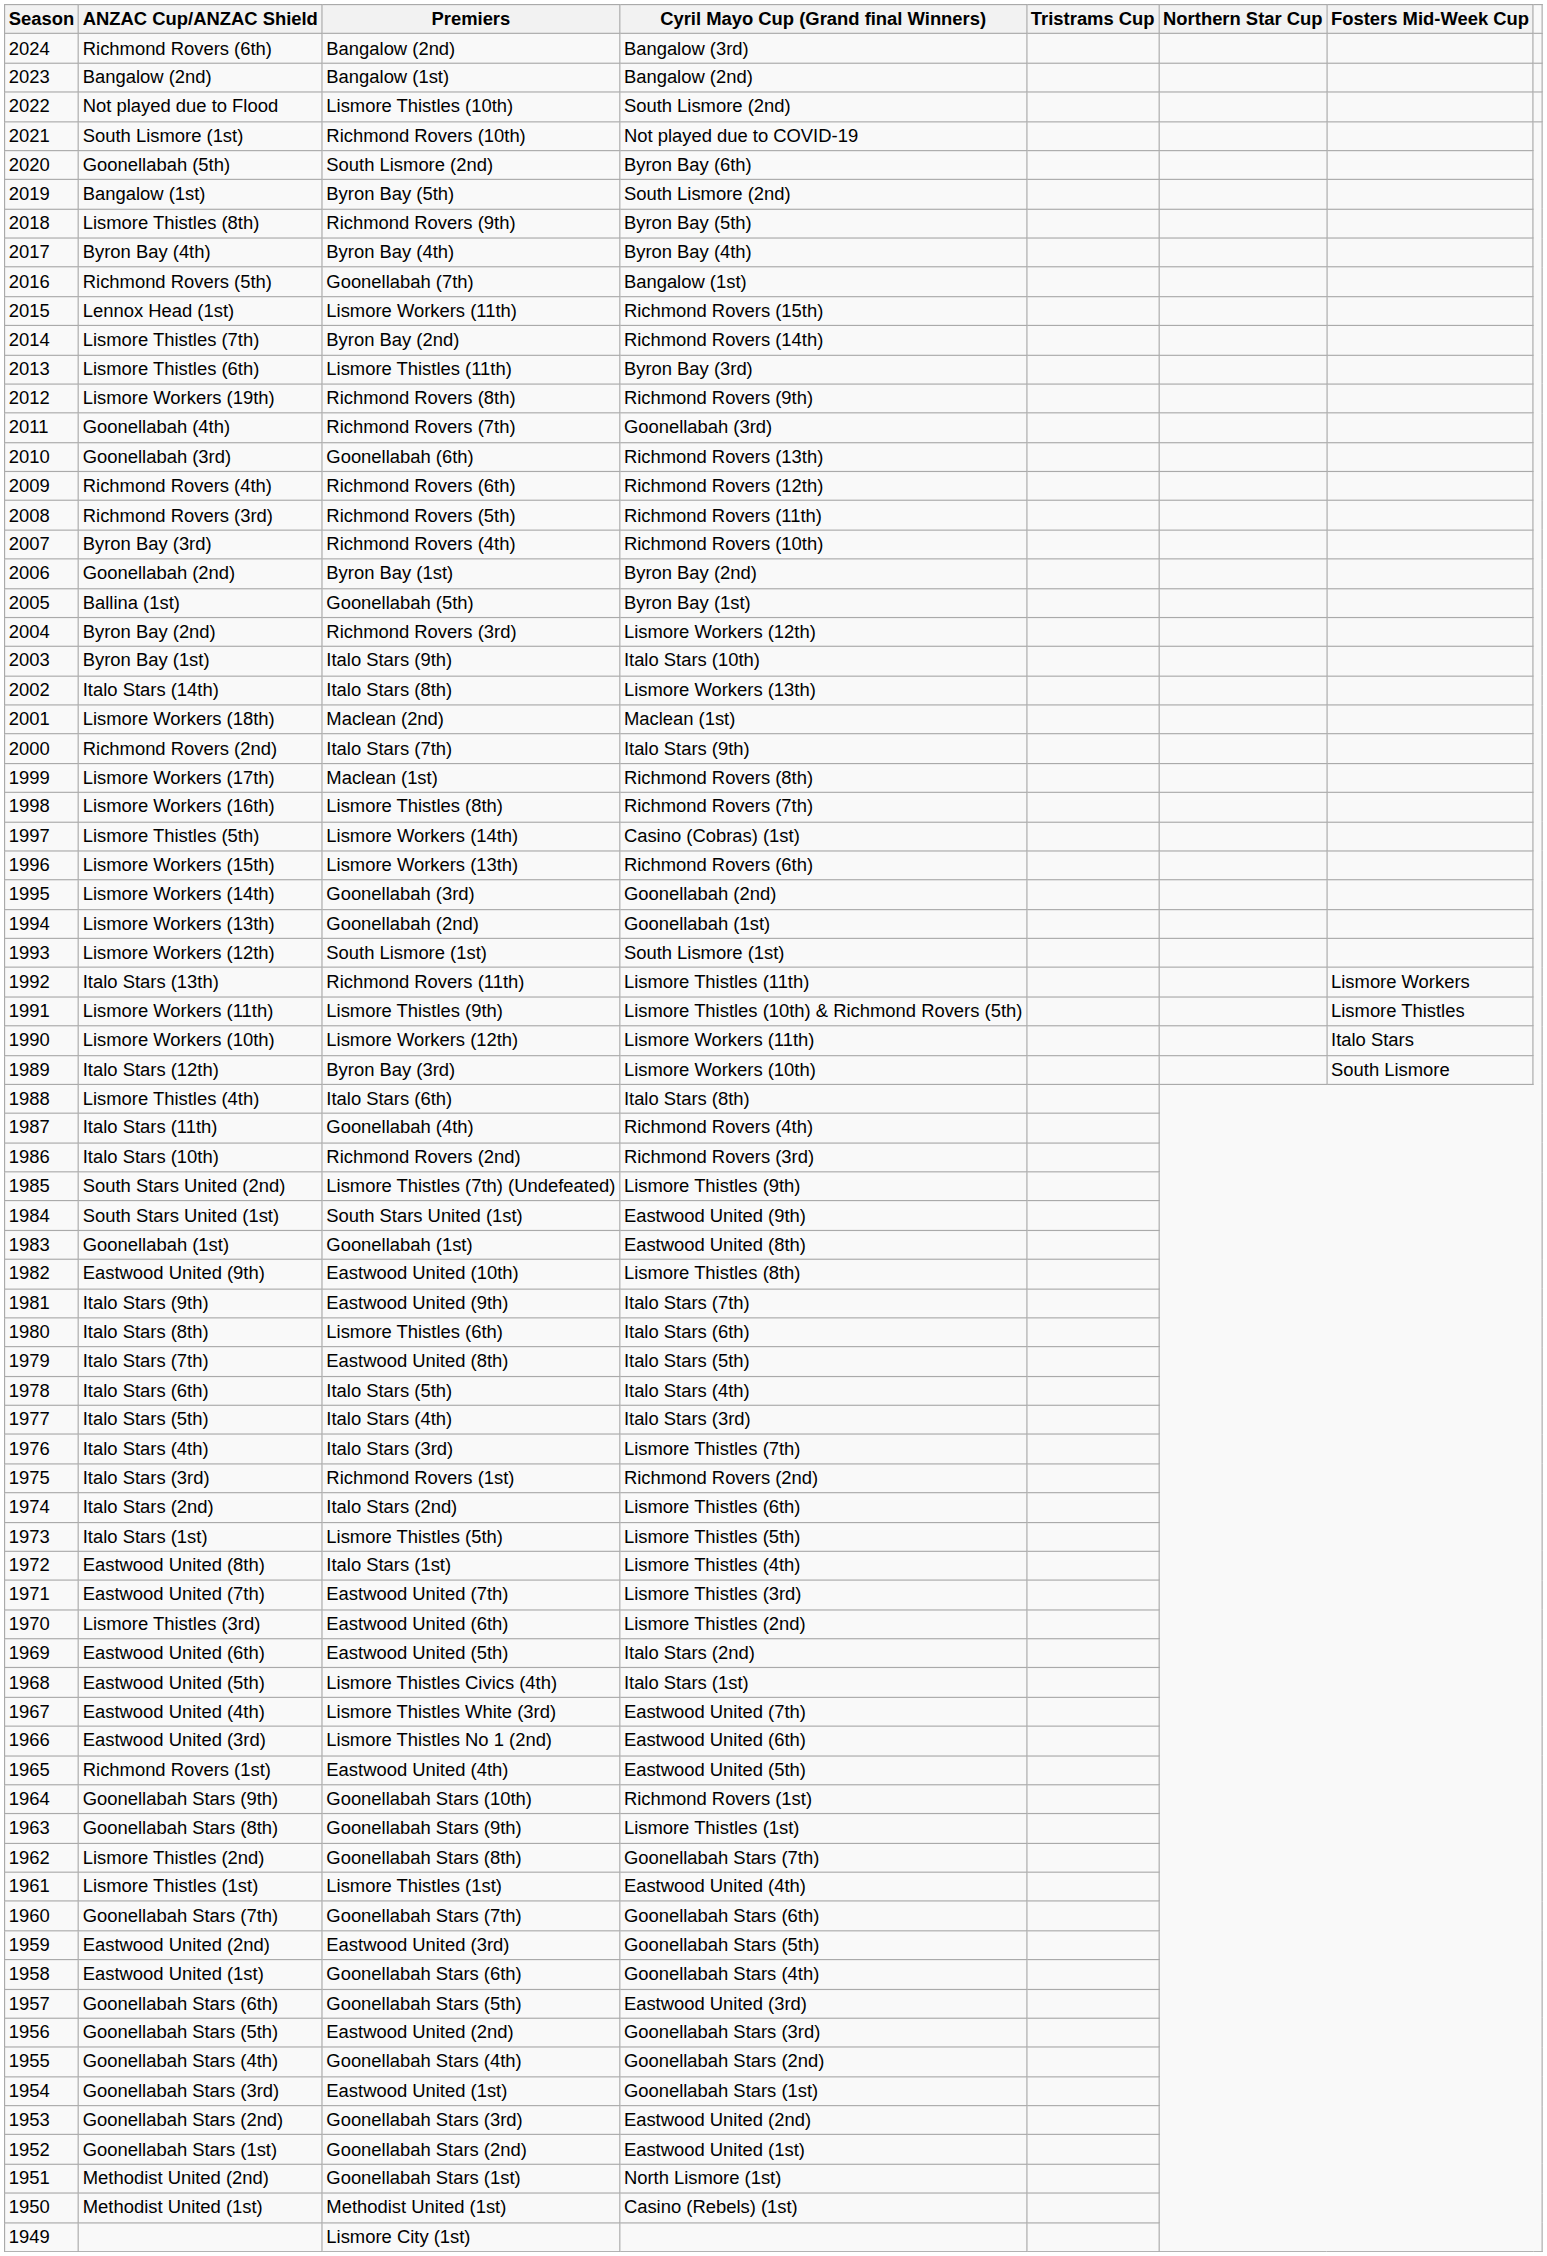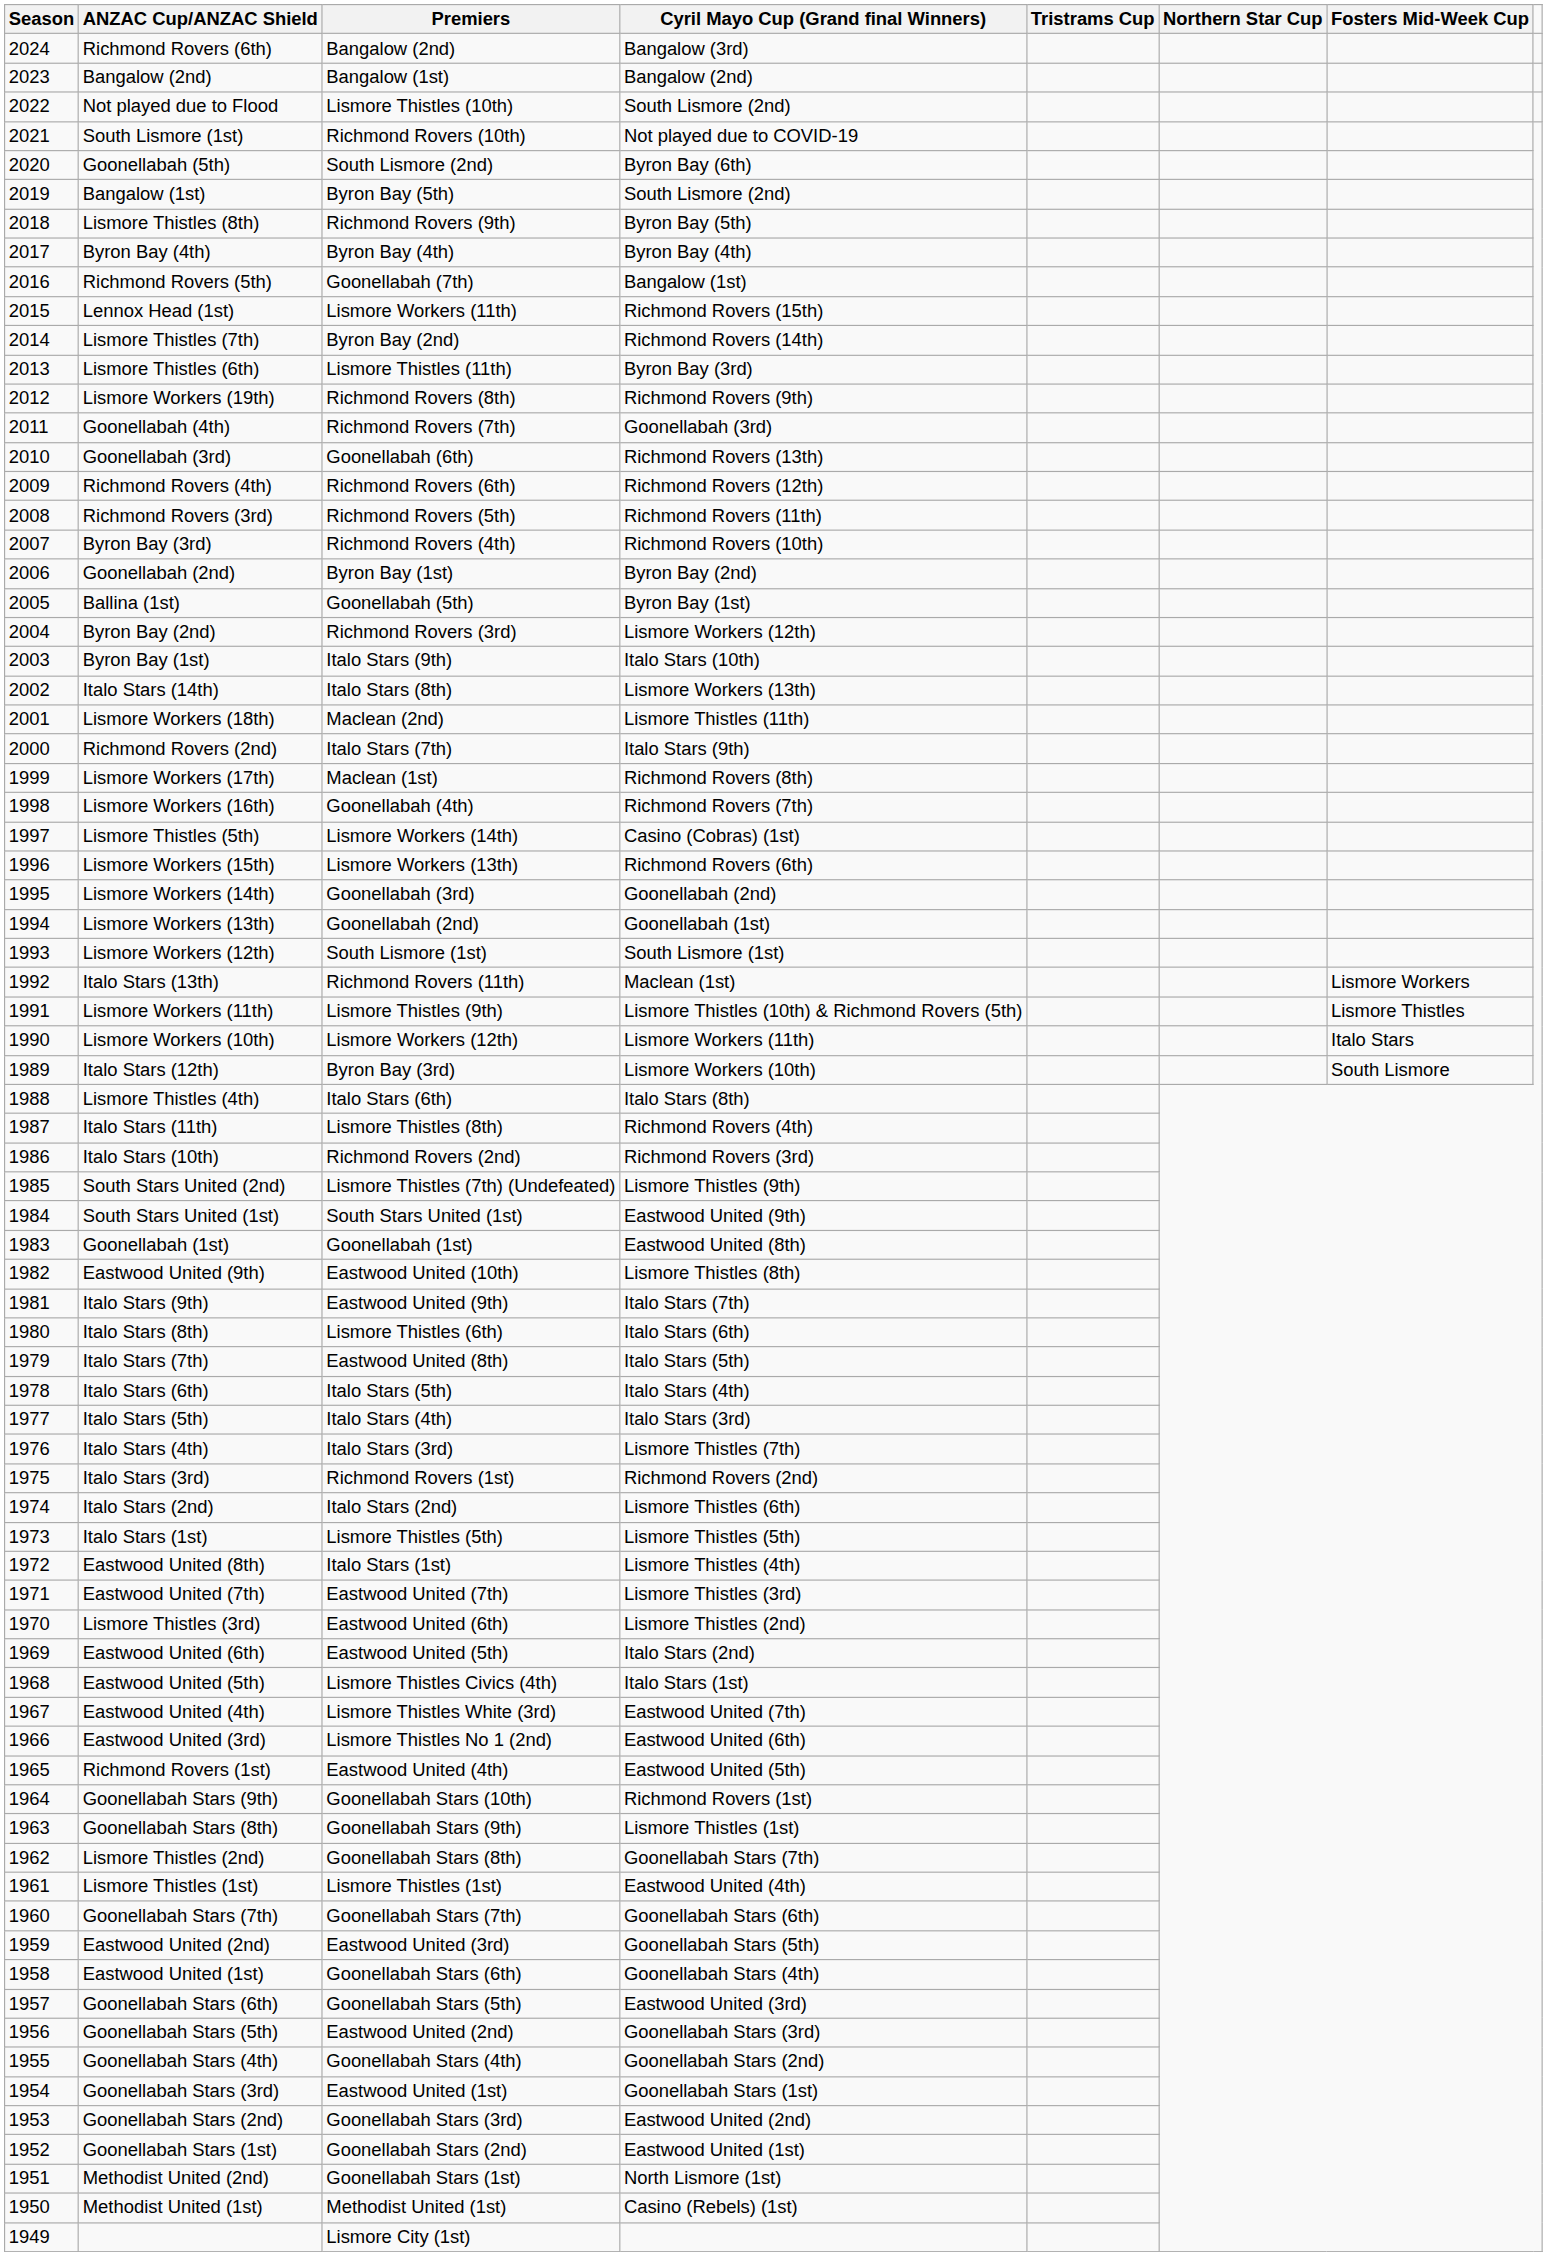Lismore Workers (18th) | Cyril Mayo Cup (Grand final Winners): Maclean (1st) -> Lismore Thistles (11th)
Lismore Workers (16th) | Premiers: Lismore Thistles (8th) -> Goonellabah (4th)
Italo Stars (13th) | Cyril Mayo Cup (Grand final Winners): Lismore Thistles (11th) -> Maclean (1st)
Italo Stars (11th) | Premiers: Goonellabah (4th) -> Lismore Thistles (8th)
